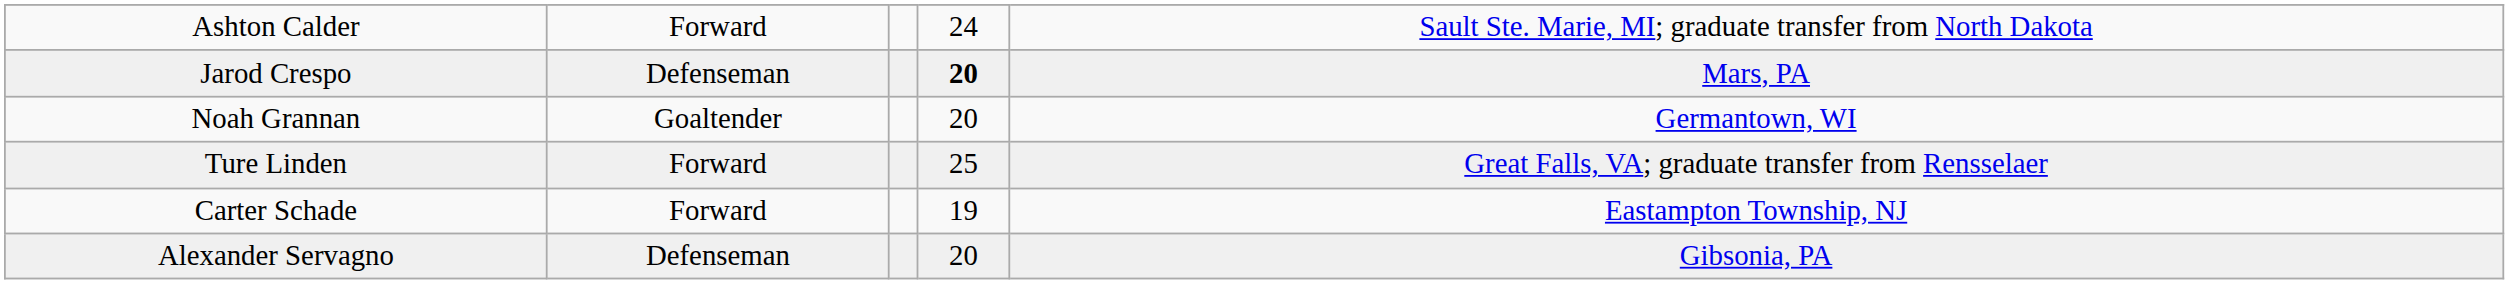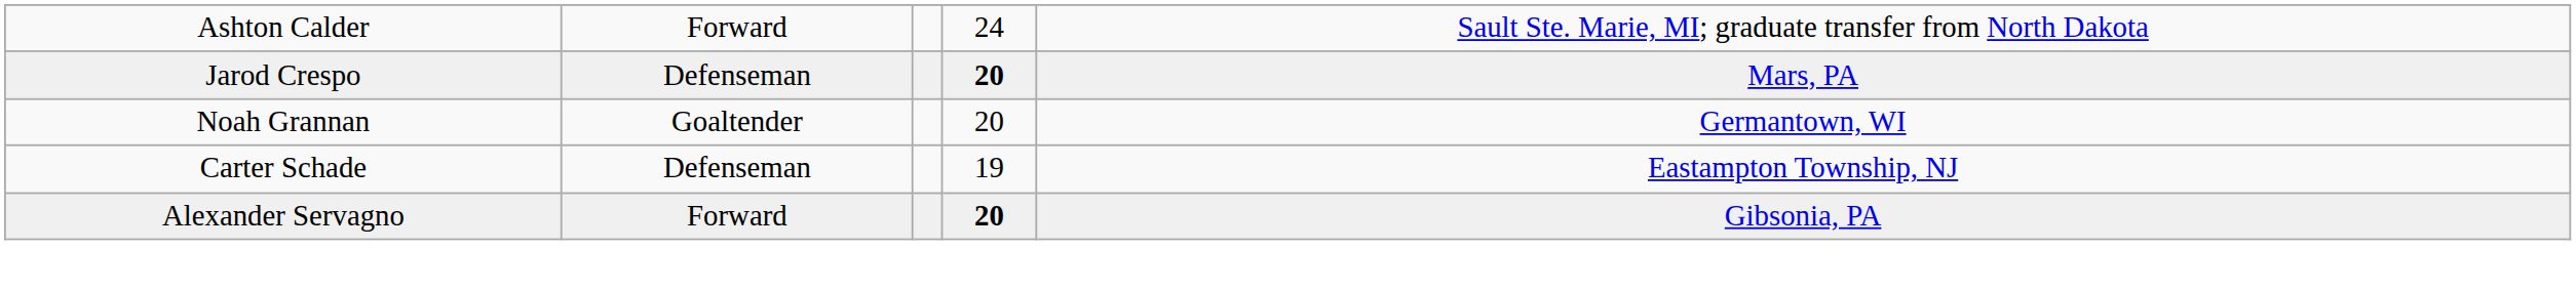- row: Ture Linden | Forward | 25 | Great Falls, VA; graduate transfer from Rensselaer
Carter Schade | column 2: Forward -> Defenseman
Alexander Servagno | column 2: Defenseman -> Forward
Alexander Servagno | column 4: normal -> bold
